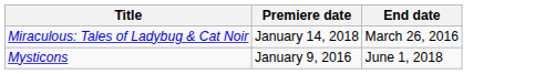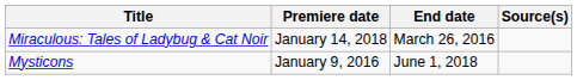+ column: Source(s)
